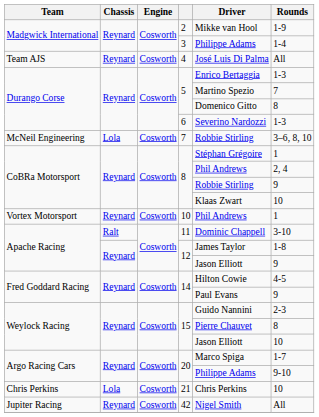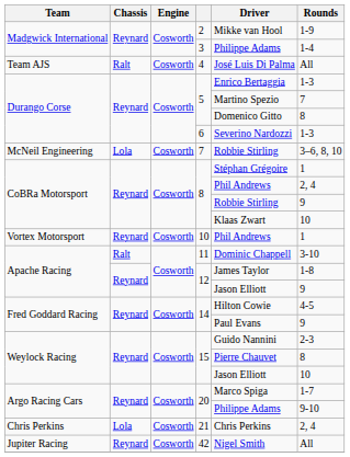4 | Chassis: Reynard -> Ralt
21 | Rounds: 10 -> 2, 4
